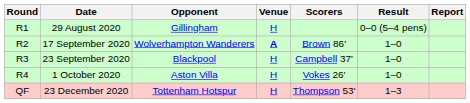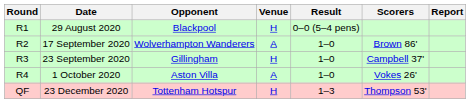columns swapped: Result <-> Scorers
29 August 2020 | Opponent: Gillingham -> Blackpool
17 September 2020 | Venue: bold -> normal
23 September 2020 | Opponent: Blackpool -> Gillingham
1 October 2020 | Venue: H -> A
